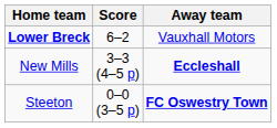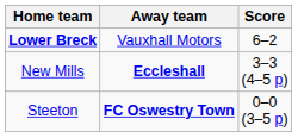columns swapped: Score <-> Away team
